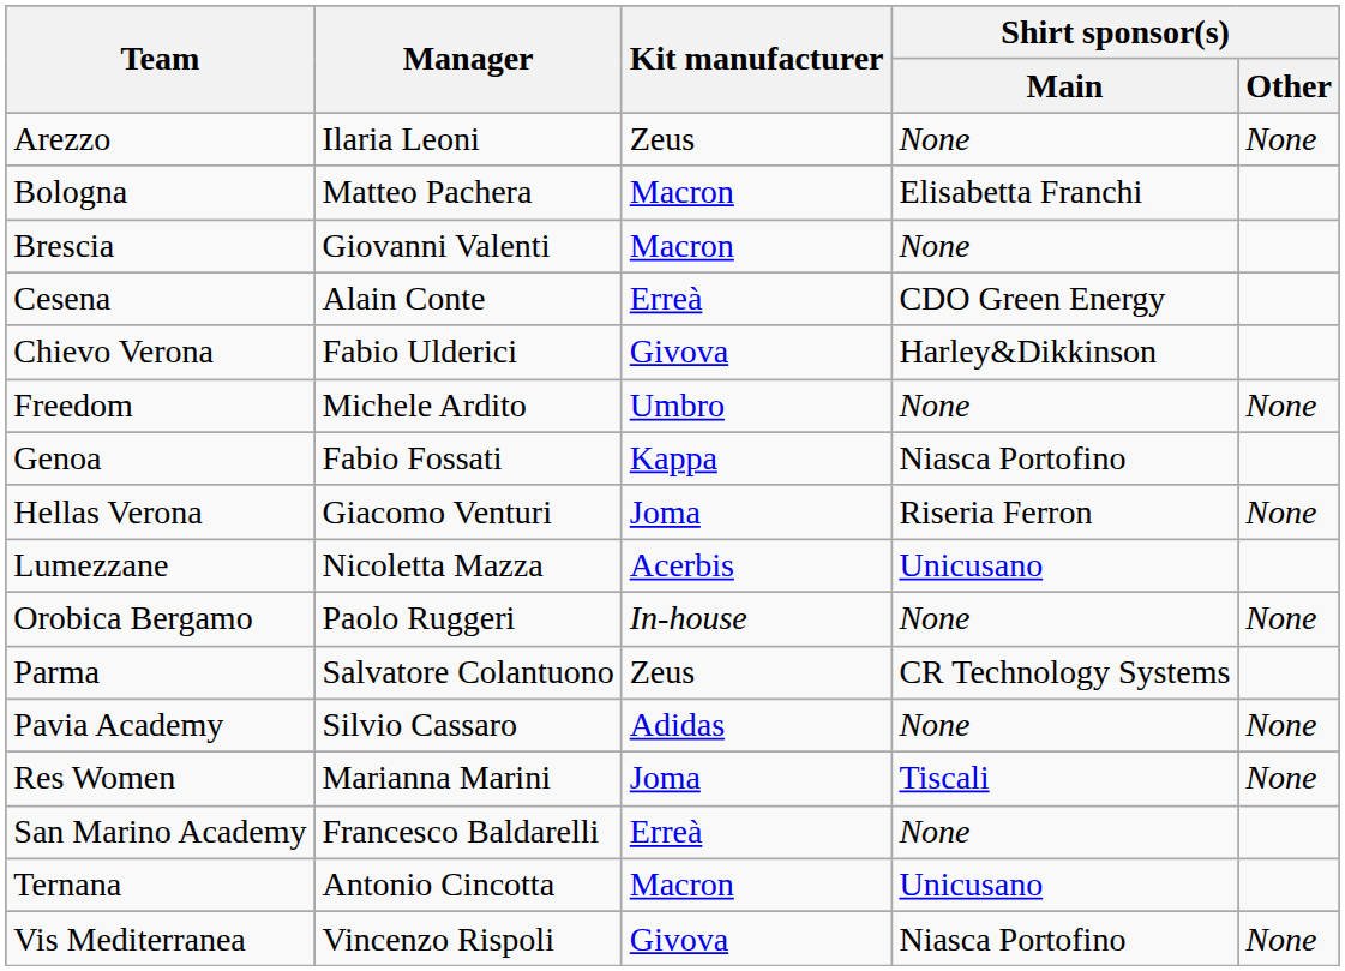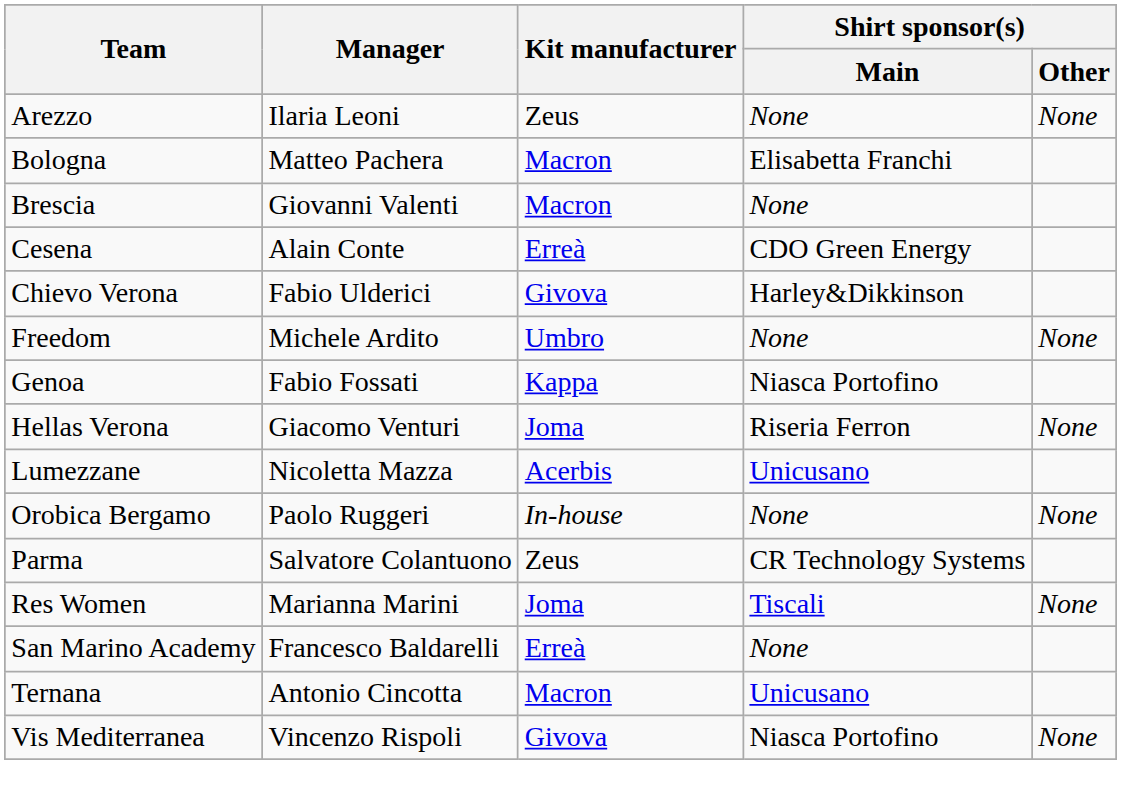- row: Pavia Academy | Silvio Cassaro | Adidas | None | None
